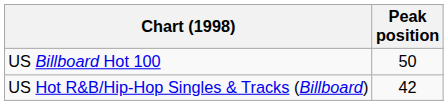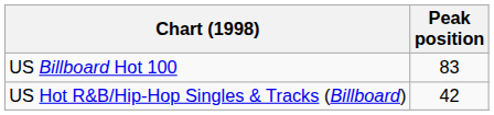US Billboard Hot 100 | Peak position: 50 -> 83
